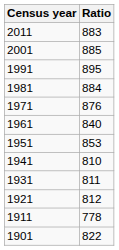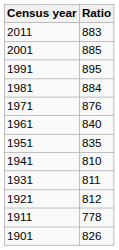1951 | Ratio: 853 -> 835
1901 | Ratio: 822 -> 826
